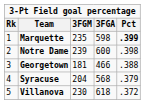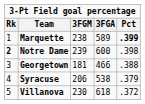Marquette | 3FGM: 235 -> 238
Marquette | 3FGA: 598 -> 589
Notre Dame | Rk: normal -> bold
Syracuse | 3FGM: 204 -> 206
Syracuse | 3FGA: 568 -> 538
